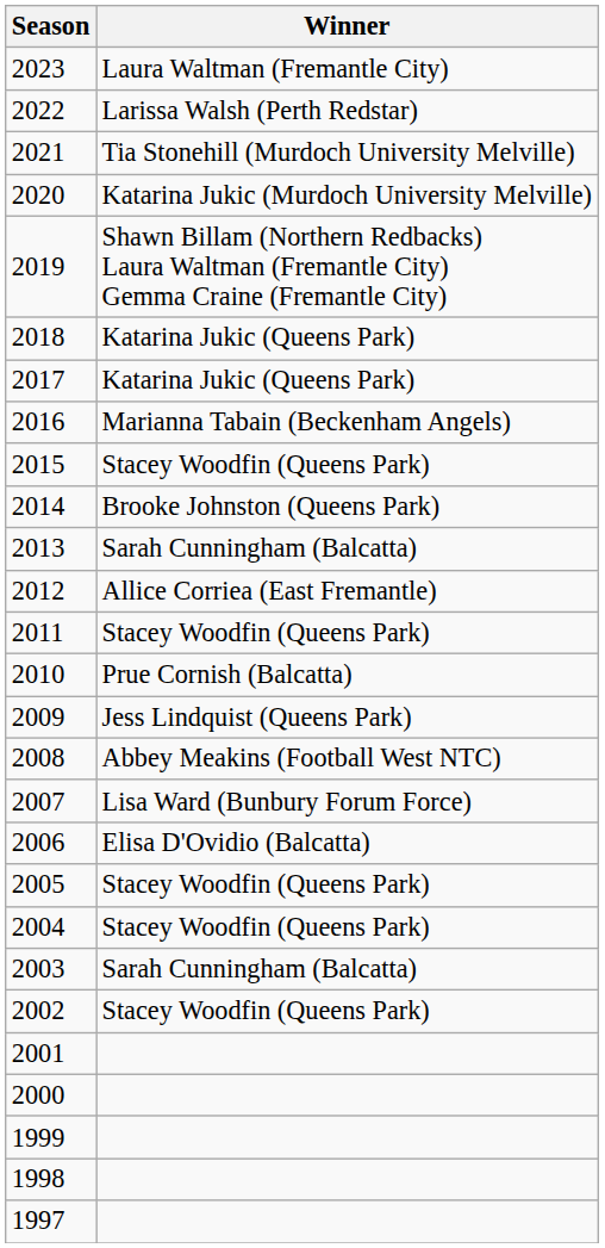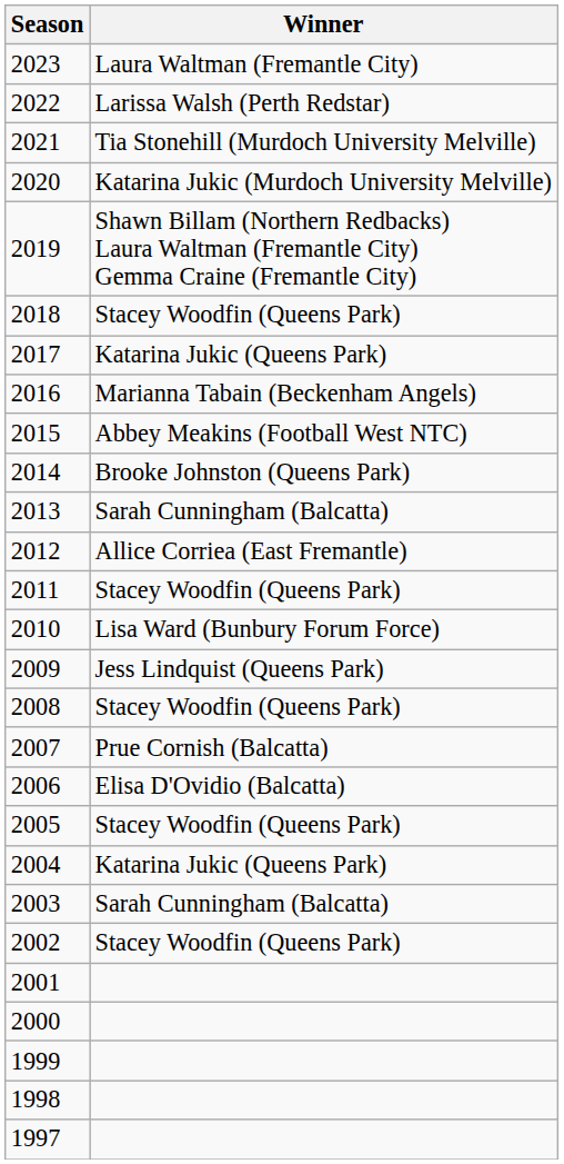2018 | Winner: Katarina Jukic (Queens Park) -> Stacey Woodfin (Queens Park)
2015 | Winner: Stacey Woodfin (Queens Park) -> Abbey Meakins (Football West NTC)
2010 | Winner: Prue Cornish (Balcatta) -> Lisa Ward (Bunbury Forum Force)
2008 | Winner: Abbey Meakins (Football West NTC) -> Stacey Woodfin (Queens Park)
2007 | Winner: Lisa Ward (Bunbury Forum Force) -> Prue Cornish (Balcatta)
2004 | Winner: Stacey Woodfin (Queens Park) -> Katarina Jukic (Queens Park)
